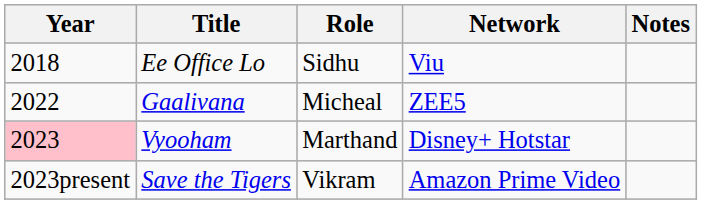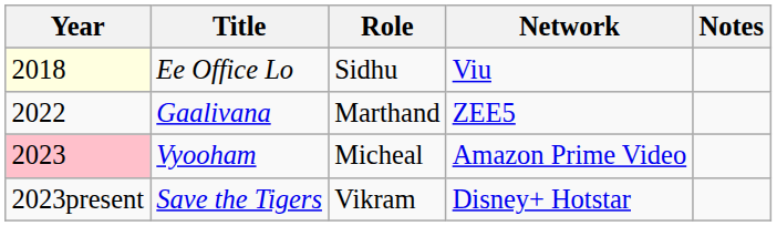Ee Office Lo | Year: no background -> lightyellow background
Gaalivana | Role: Micheal -> Marthand
Vyooham | Role: Marthand -> Micheal
Vyooham | Network: Disney+ Hotstar -> Amazon Prime Video
Save the Tigers | Network: Amazon Prime Video -> Disney+ Hotstar
